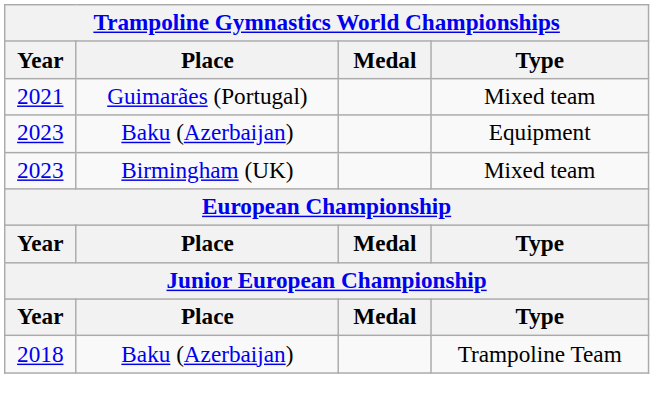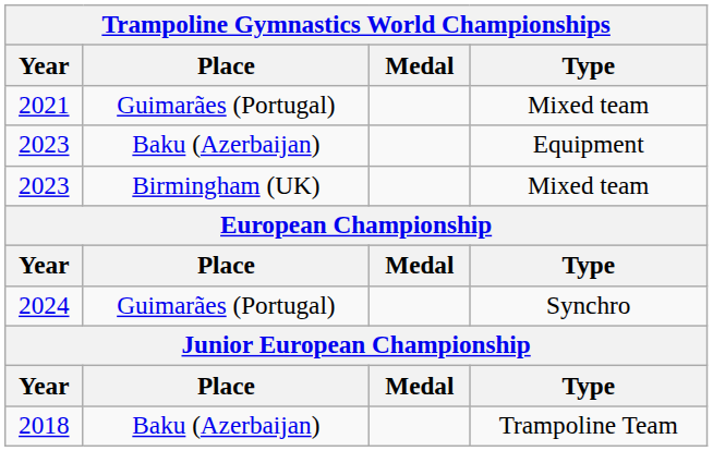+ row: 2024 | Guimarães (Portugal) | Synchro
